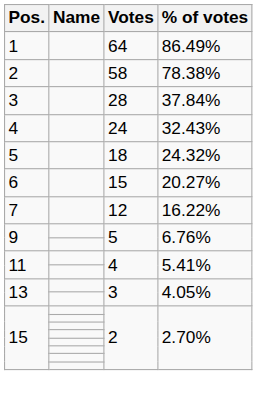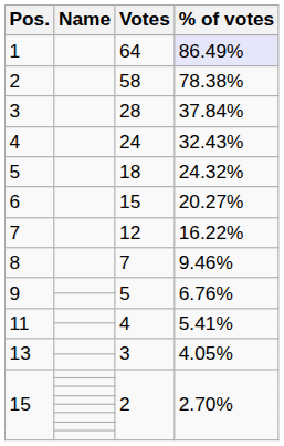1 | % of votes: no background -> lavender background
+ row: 8 | 7 | 9.46%
